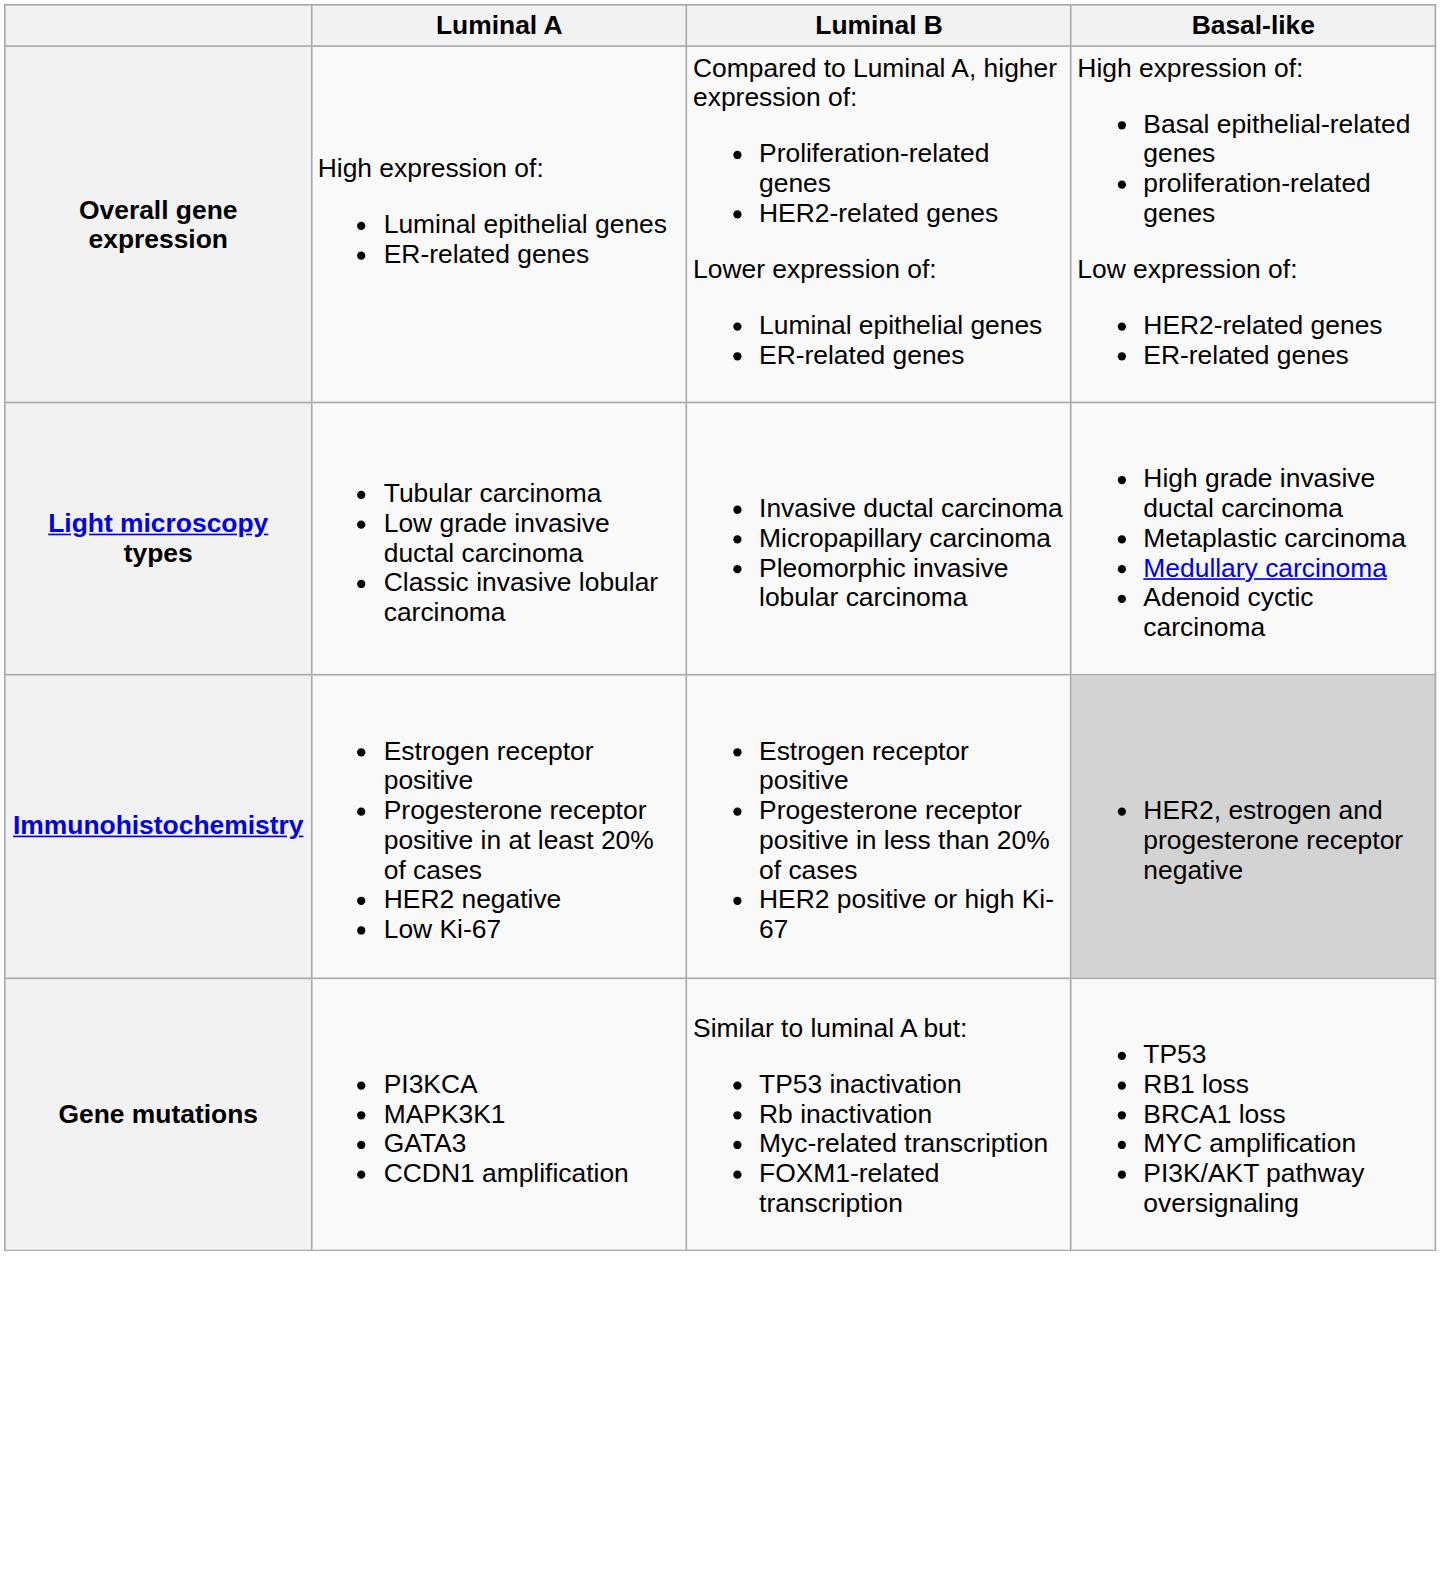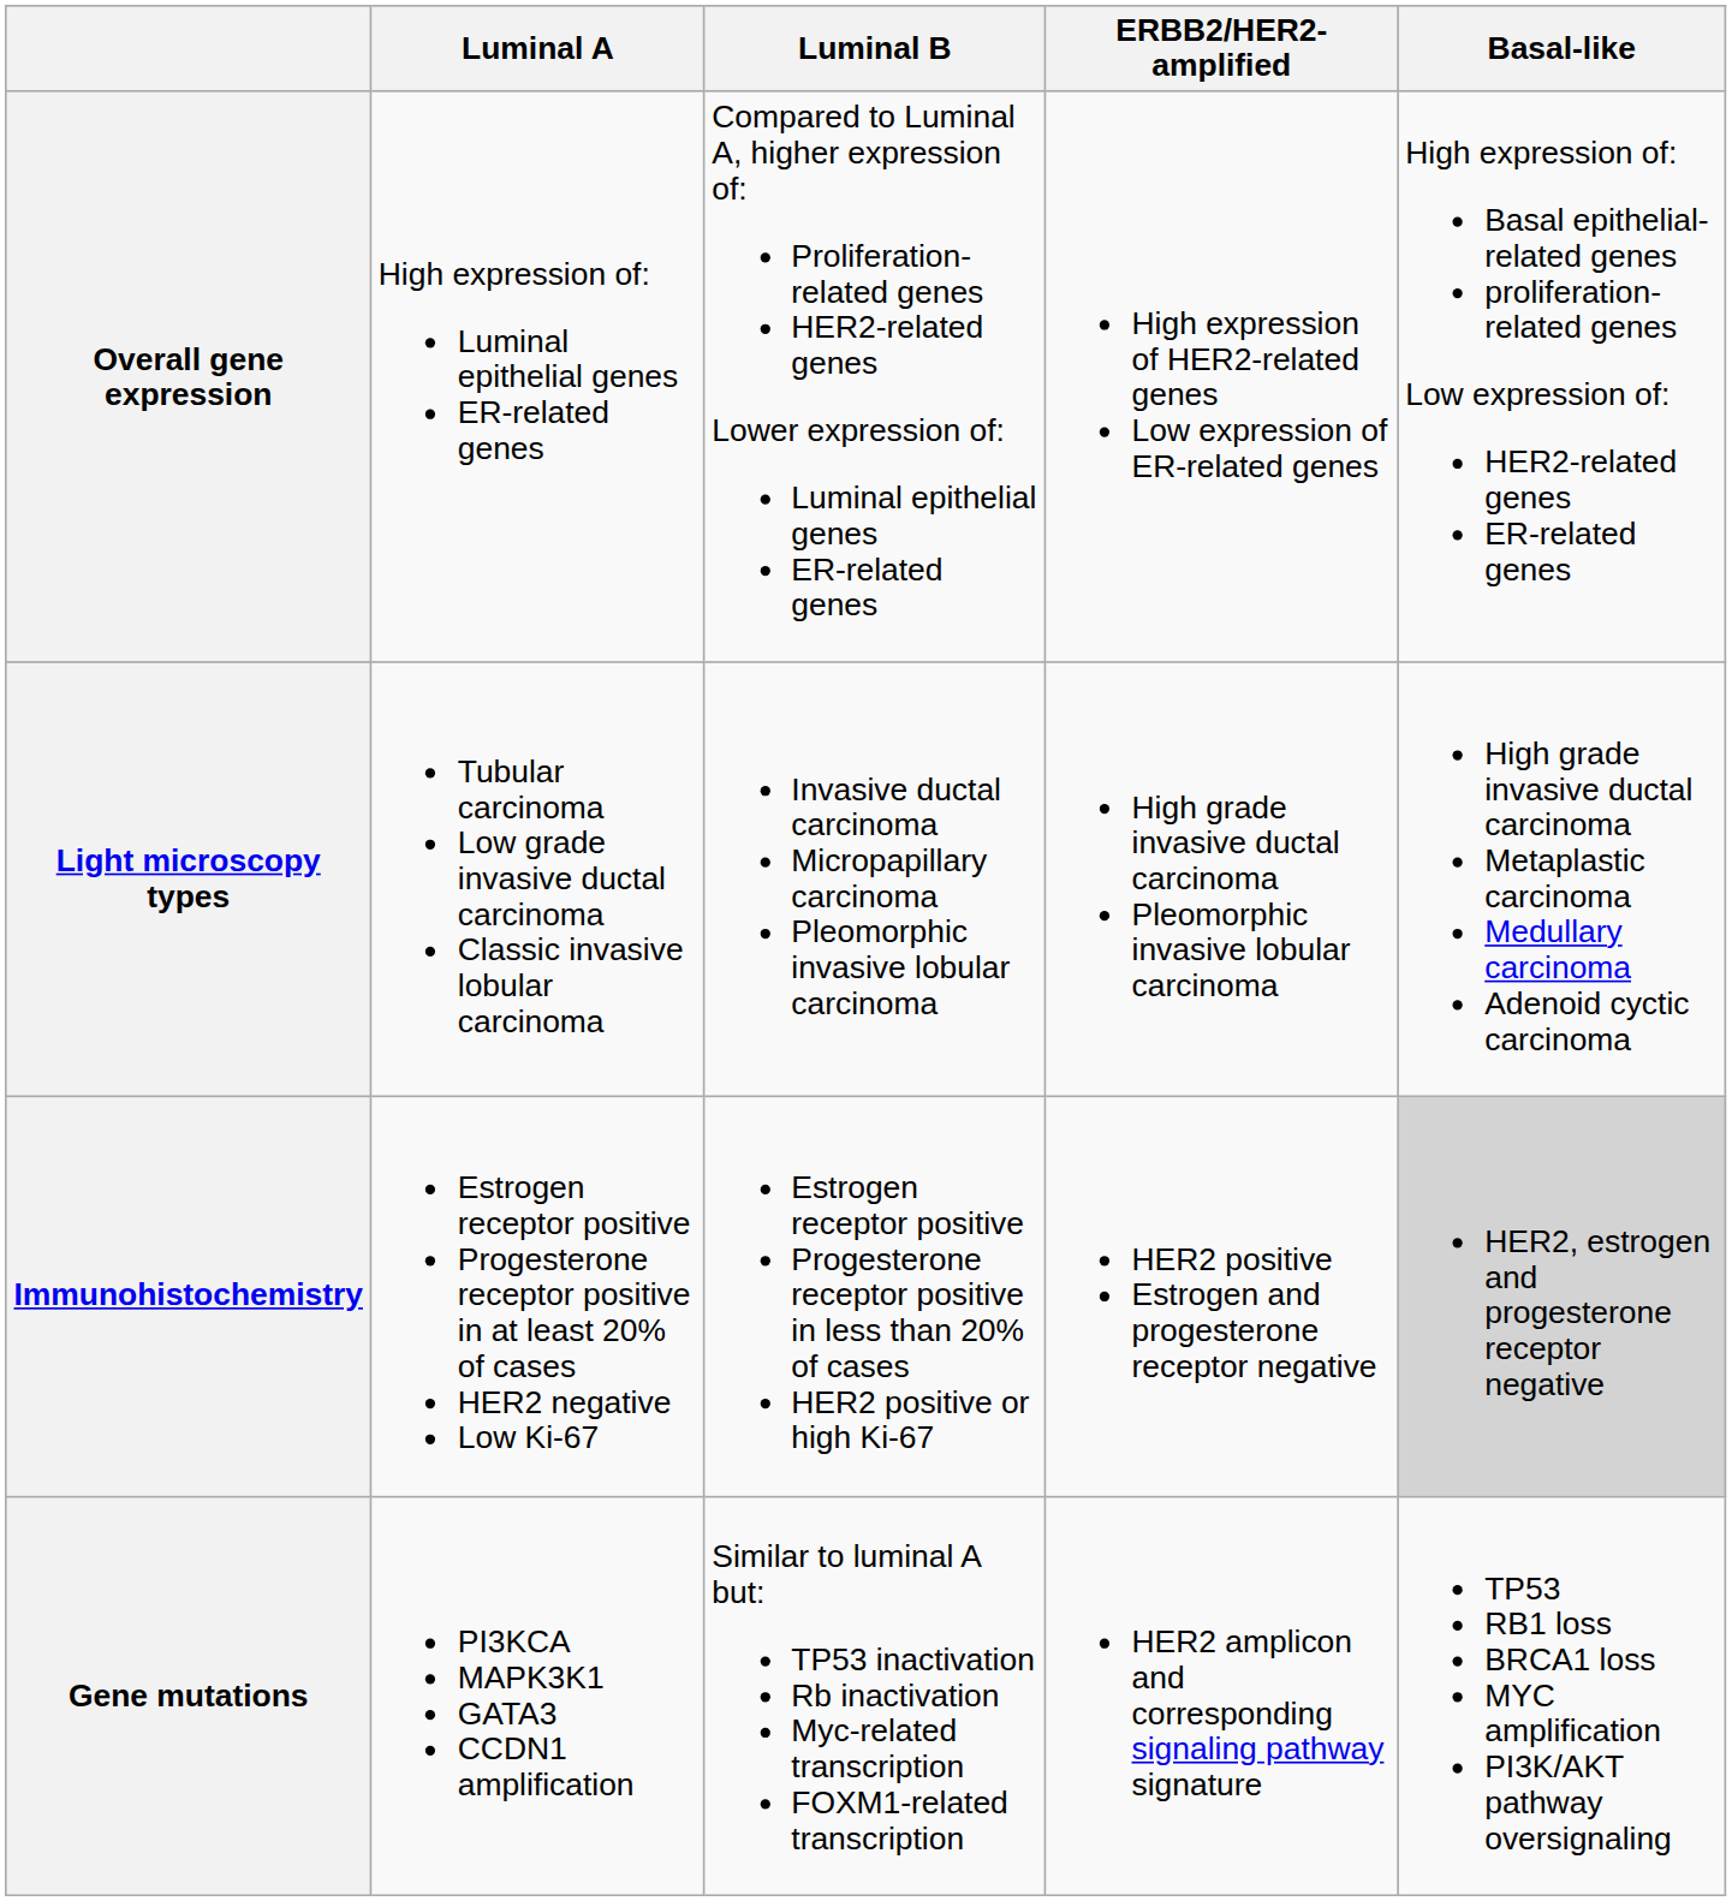+ column: ERBB2/HER2-amplified | High expression of HER2-related genes Low expression of ER-related genes | High grade invasive ductal carcinoma Pleomorphic invasive lobular carcinoma | HER2 positive Estrogen and progesterone receptor negative | HER2 amplicon and corresponding signaling pathway signature
